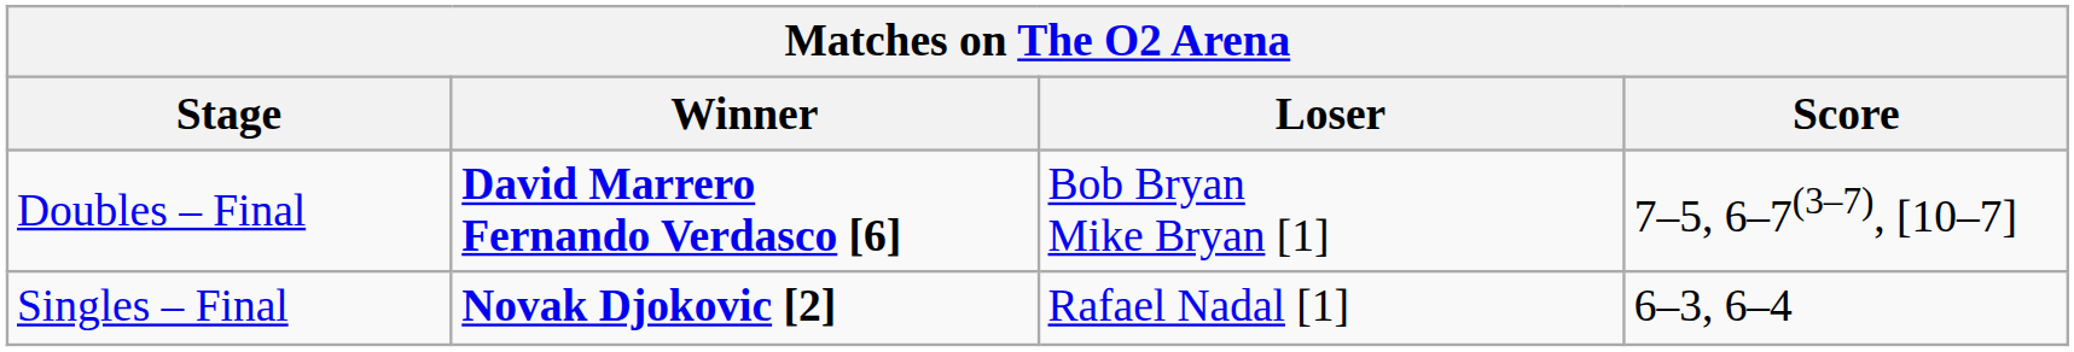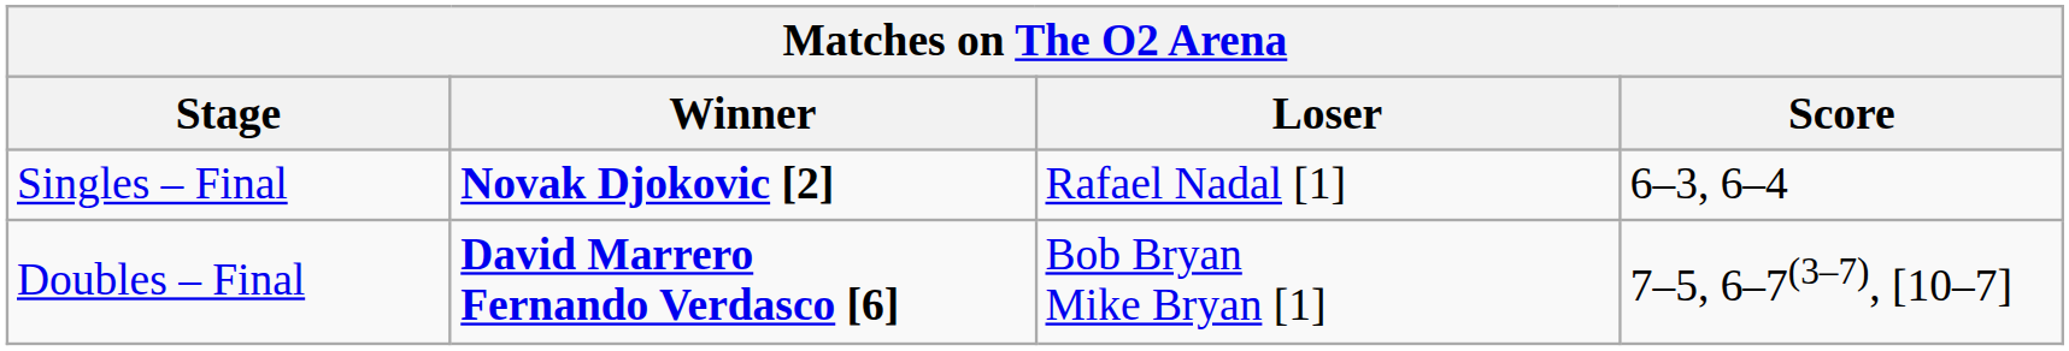rows swapped: Doubles – Final <-> Singles – Final
